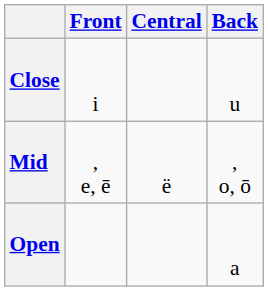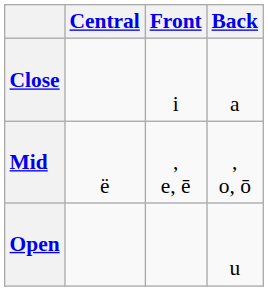columns swapped: Front <-> Central
Close | Back: u -> a
Open | Back: a -> u
